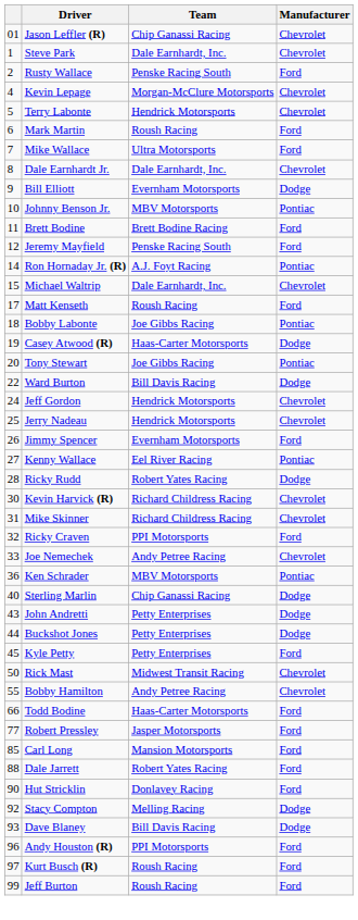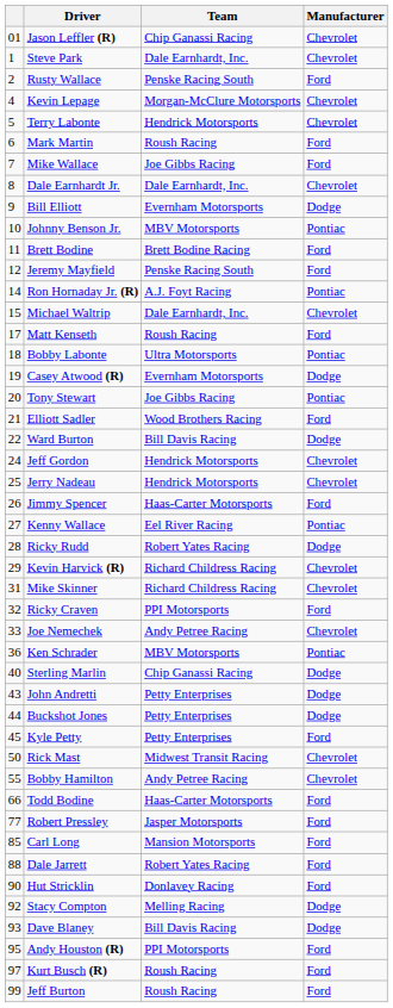Mike Wallace | Team: Ultra Motorsports -> Joe Gibbs Racing
Bobby Labonte | Team: Joe Gibbs Racing -> Ultra Motorsports
Casey Atwood (R) | Team: Haas-Carter Motorsports -> Evernham Motorsports
+ row: 21 | Elliott Sadler | Wood Brothers Racing | Ford
Jimmy Spencer | Team: Evernham Motorsports -> Haas-Carter Motorsports
Kevin Harvick (R) | column 1: 30 -> 29
Andy Houston (R) | column 1: 96 -> 95
